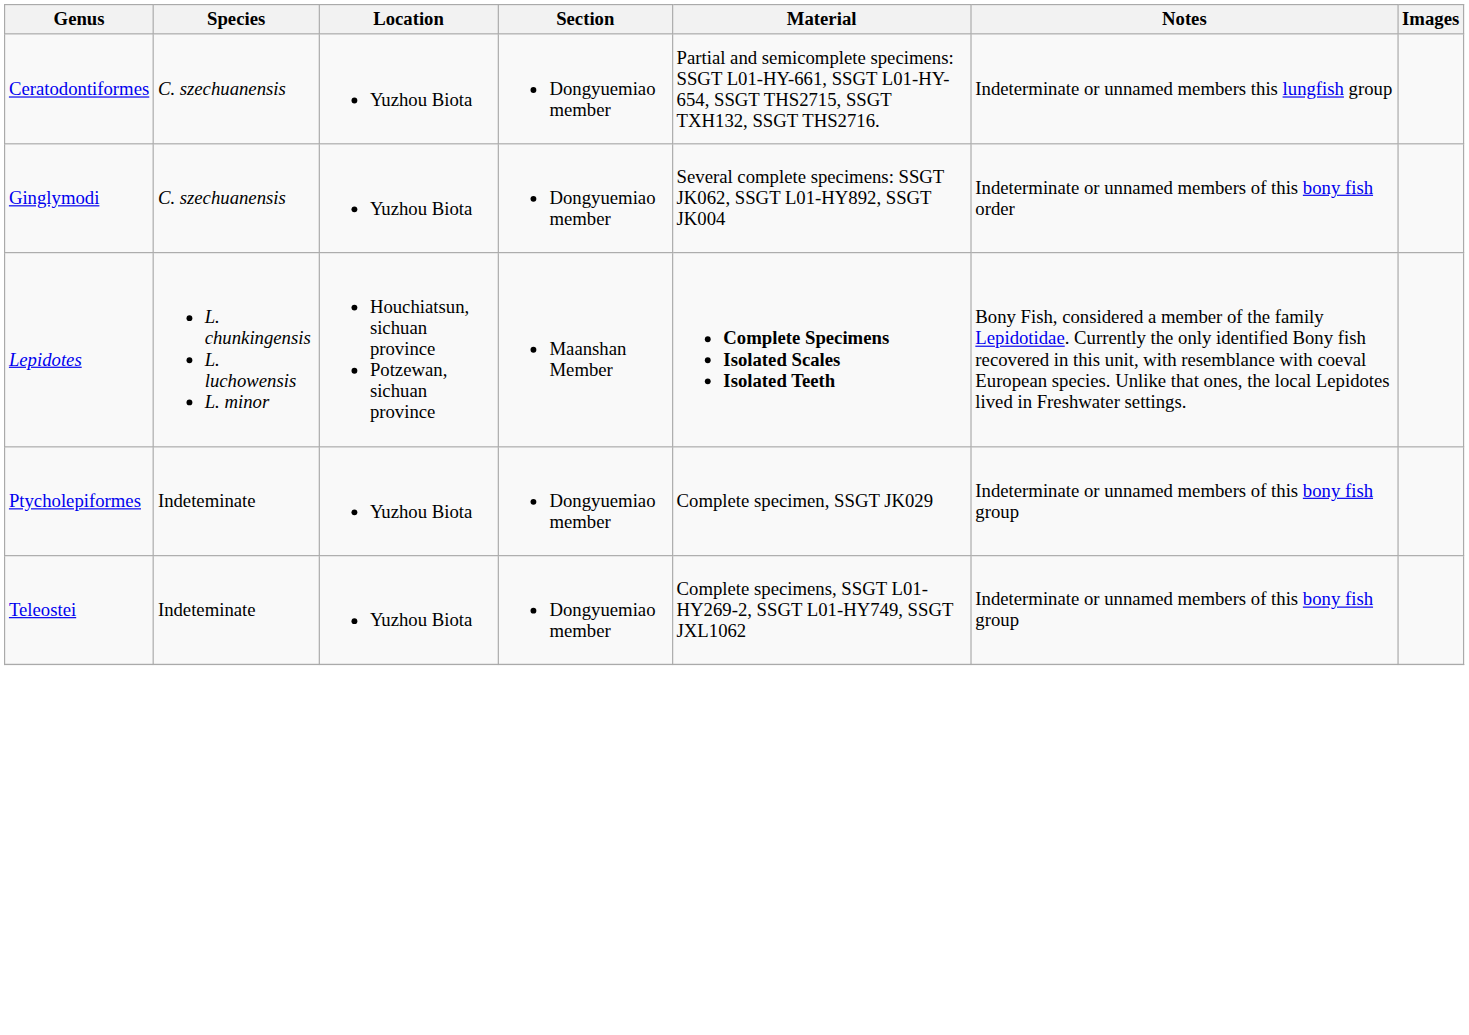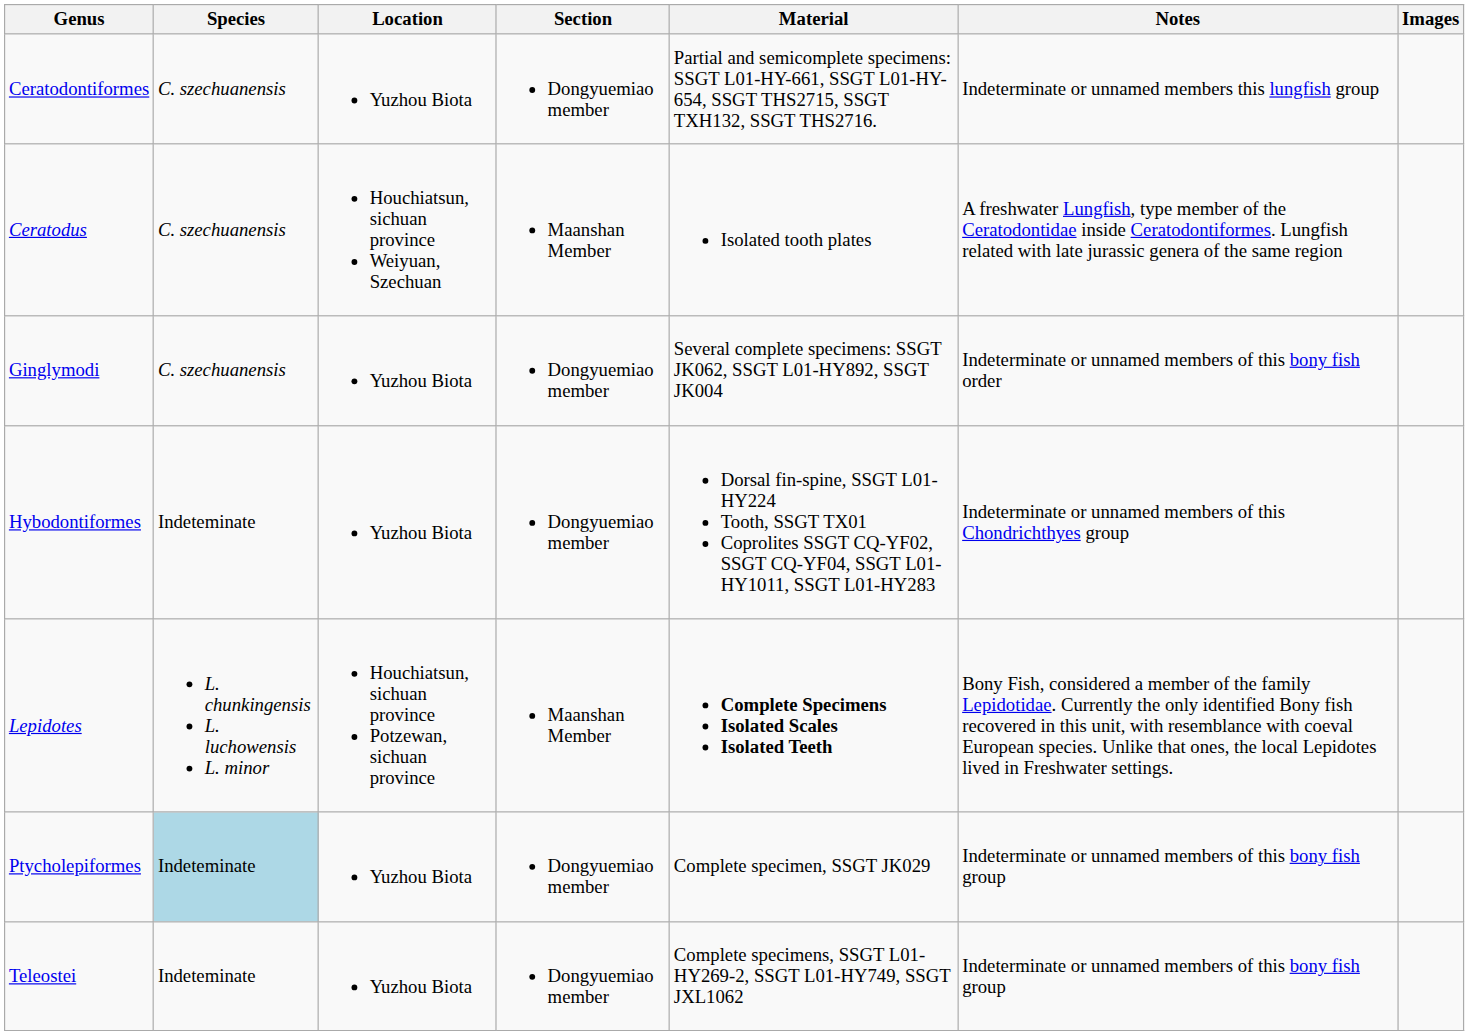+ row: Ceratodus | C. szechuanensis | Houchiatsun, sichuan province Weiyuan, Szechuan | Maanshan Member | Isolated tooth plates | A freshwater Lungfish, type member of the Ceratodontidae inside Ceratodontiformes. Lungfish related with late jurassic genera of the same region
+ row: Hybodontiformes | Indeteminate | Yuzhou Biota | Dongyuemiao member | Dorsal fin-spine, SSGT L01-HY224 Tooth, SSGT TX01 Coprolites SSGT CQ-YF02, SSGT CQ-YF04, SSGT L01-HY1011, SSGT L01-HY283 | Indeterminate or unnamed members of this Chondrichthyes group
Ptycholepiformes | Species: no background -> lightblue background
